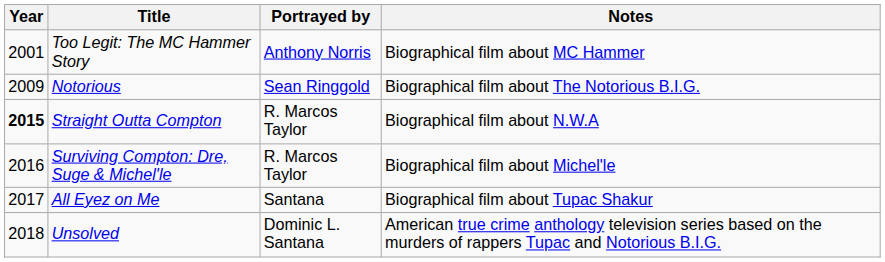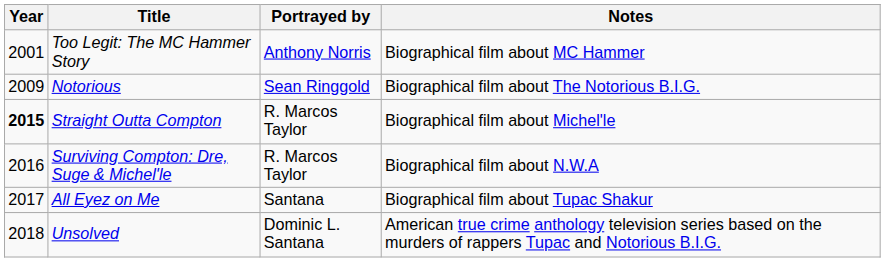Straight Outta Compton | Notes: Biographical film about N.W.A -> Biographical film about Michel'le
Surviving Compton: Dre, Suge & Michel'le | Notes: Biographical film about Michel'le -> Biographical film about N.W.A
